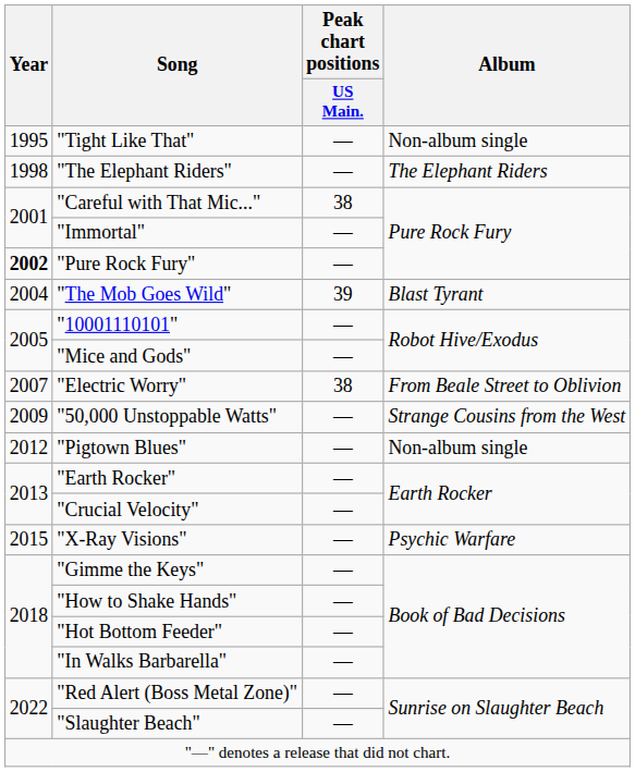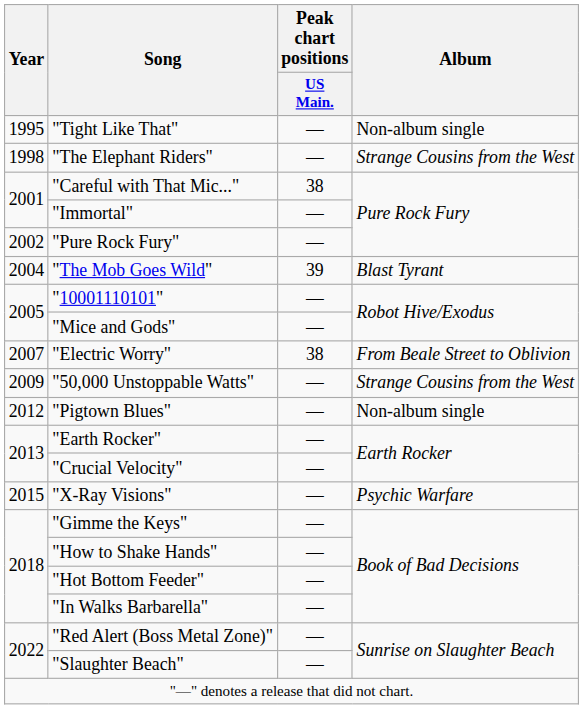"The Elephant Riders" | Album: The Elephant Riders -> Strange Cousins from the West
"Pure Rock Fury" | Year: bold -> normal
